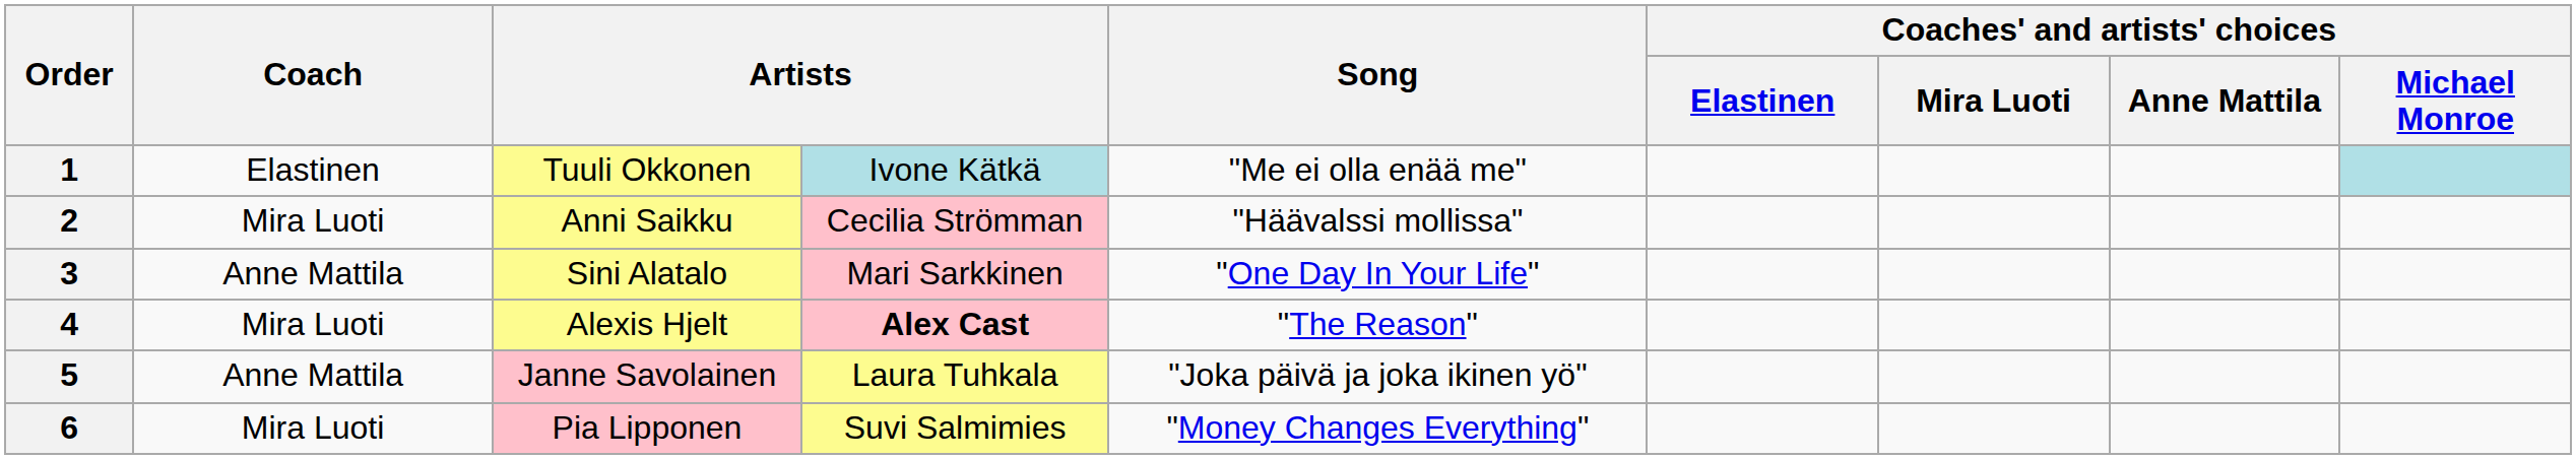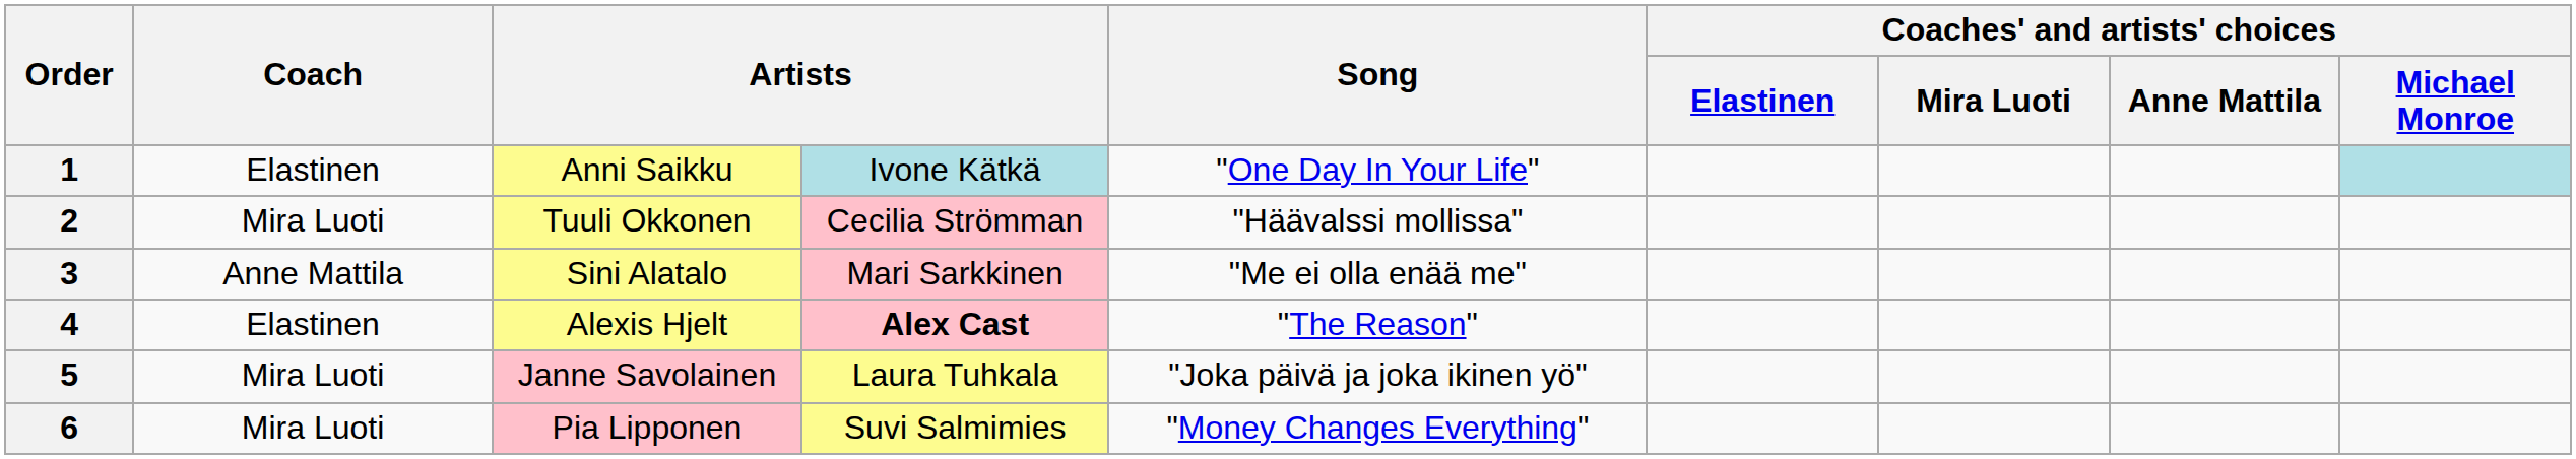1 | column 3: Tuuli Okkonen -> Anni Saikku
1 | Song: "Me ei olla enää me" -> "One Day In Your Life"
2 | column 3: Anni Saikku -> Tuuli Okkonen
3 | Song: "One Day In Your Life" -> "Me ei olla enää me"
4 | Coach: Mira Luoti -> Elastinen
5 | Coach: Anne Mattila -> Mira Luoti
